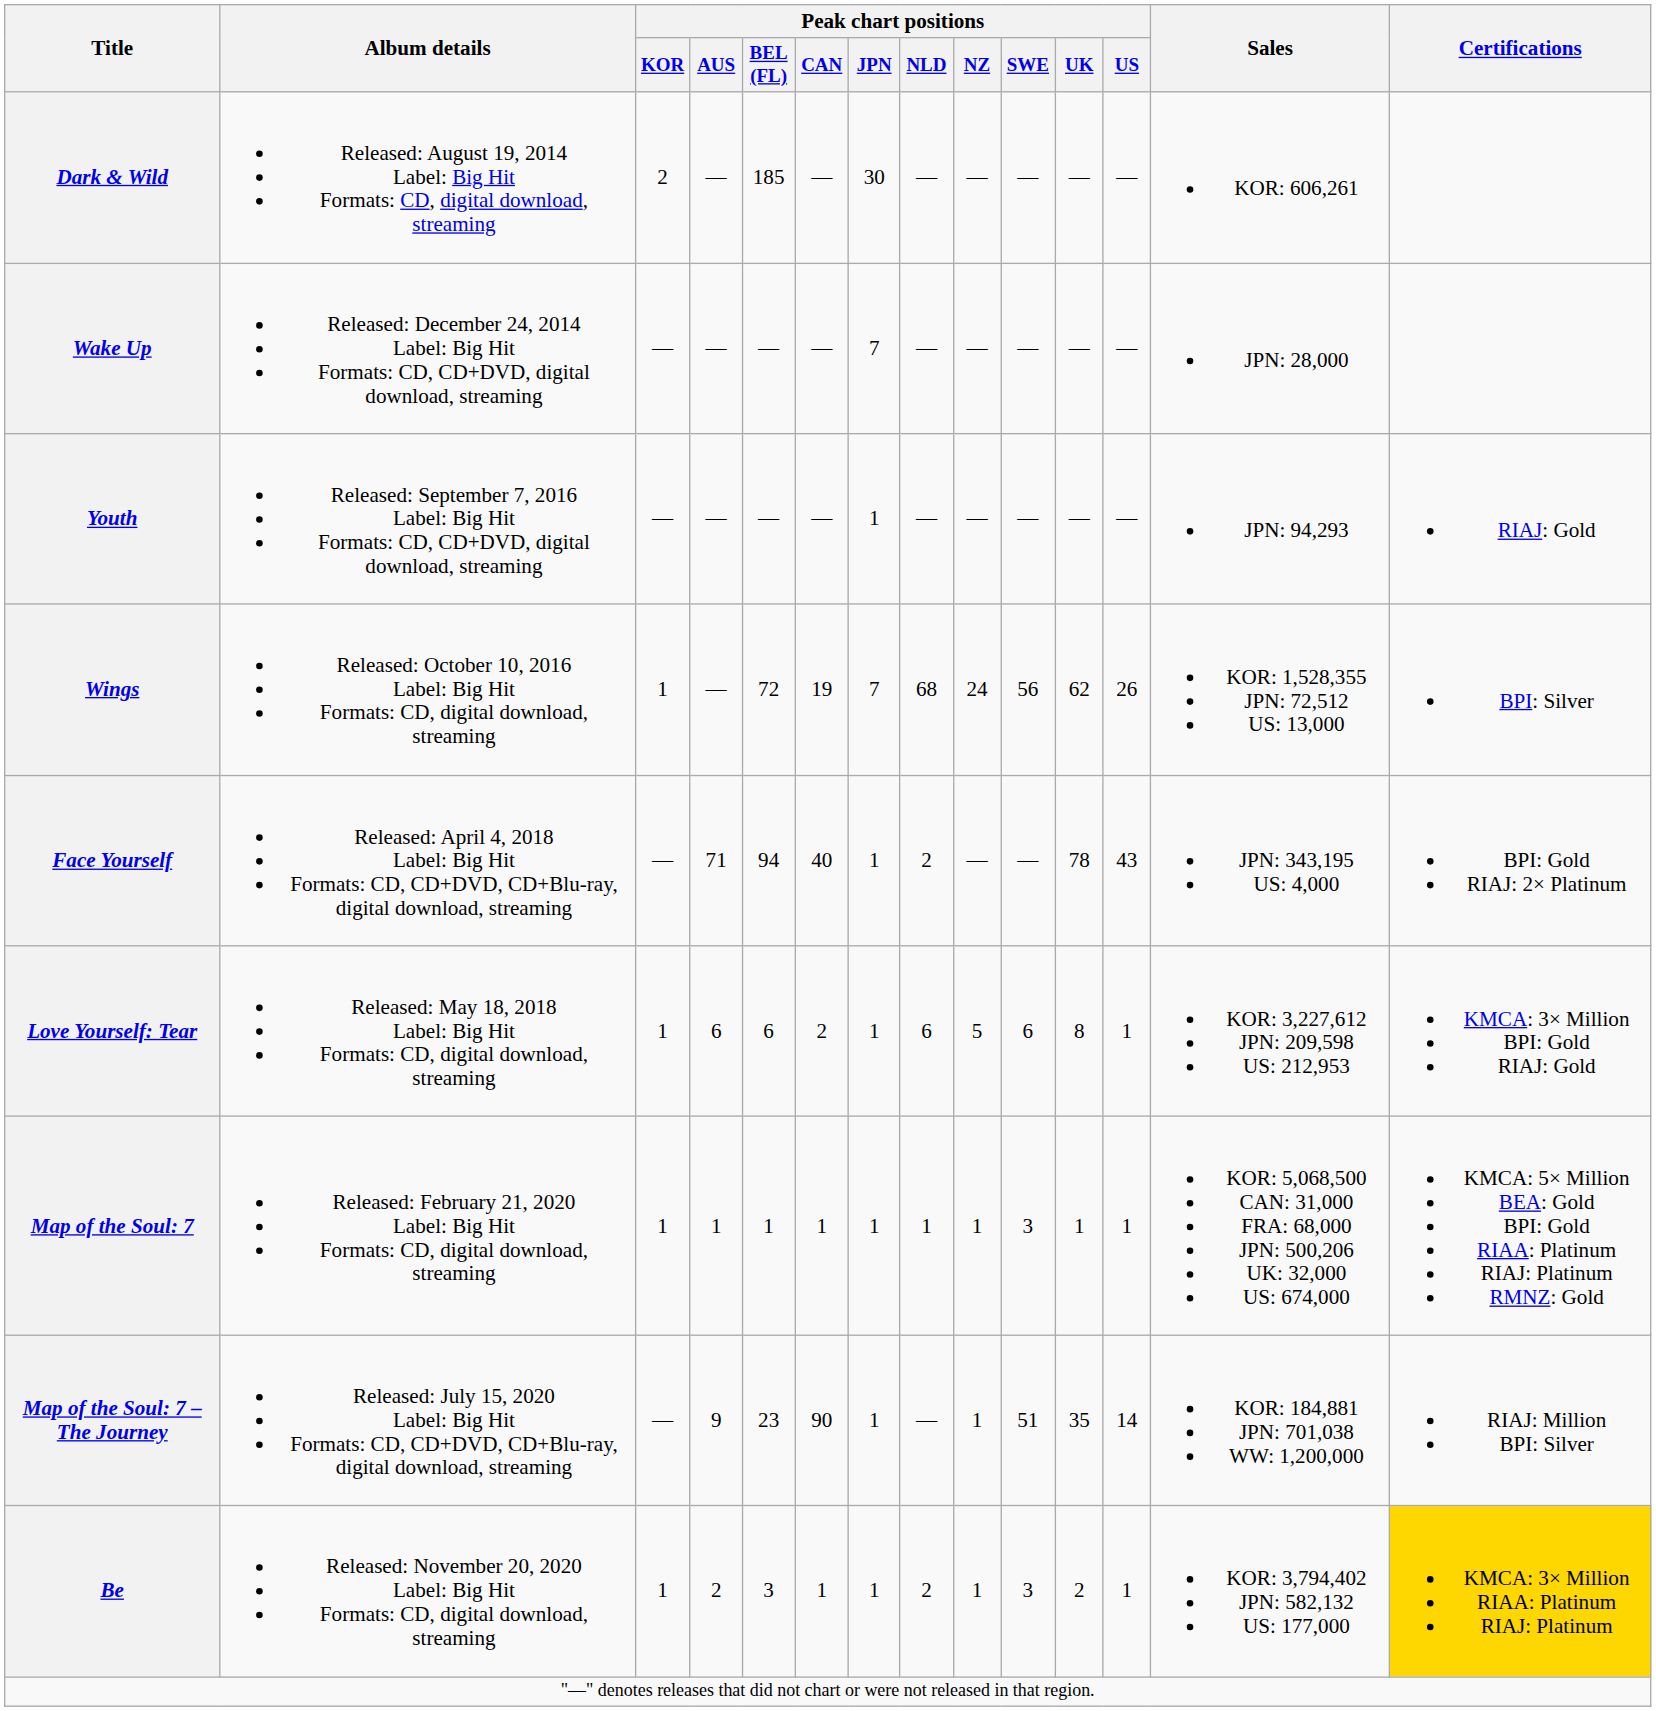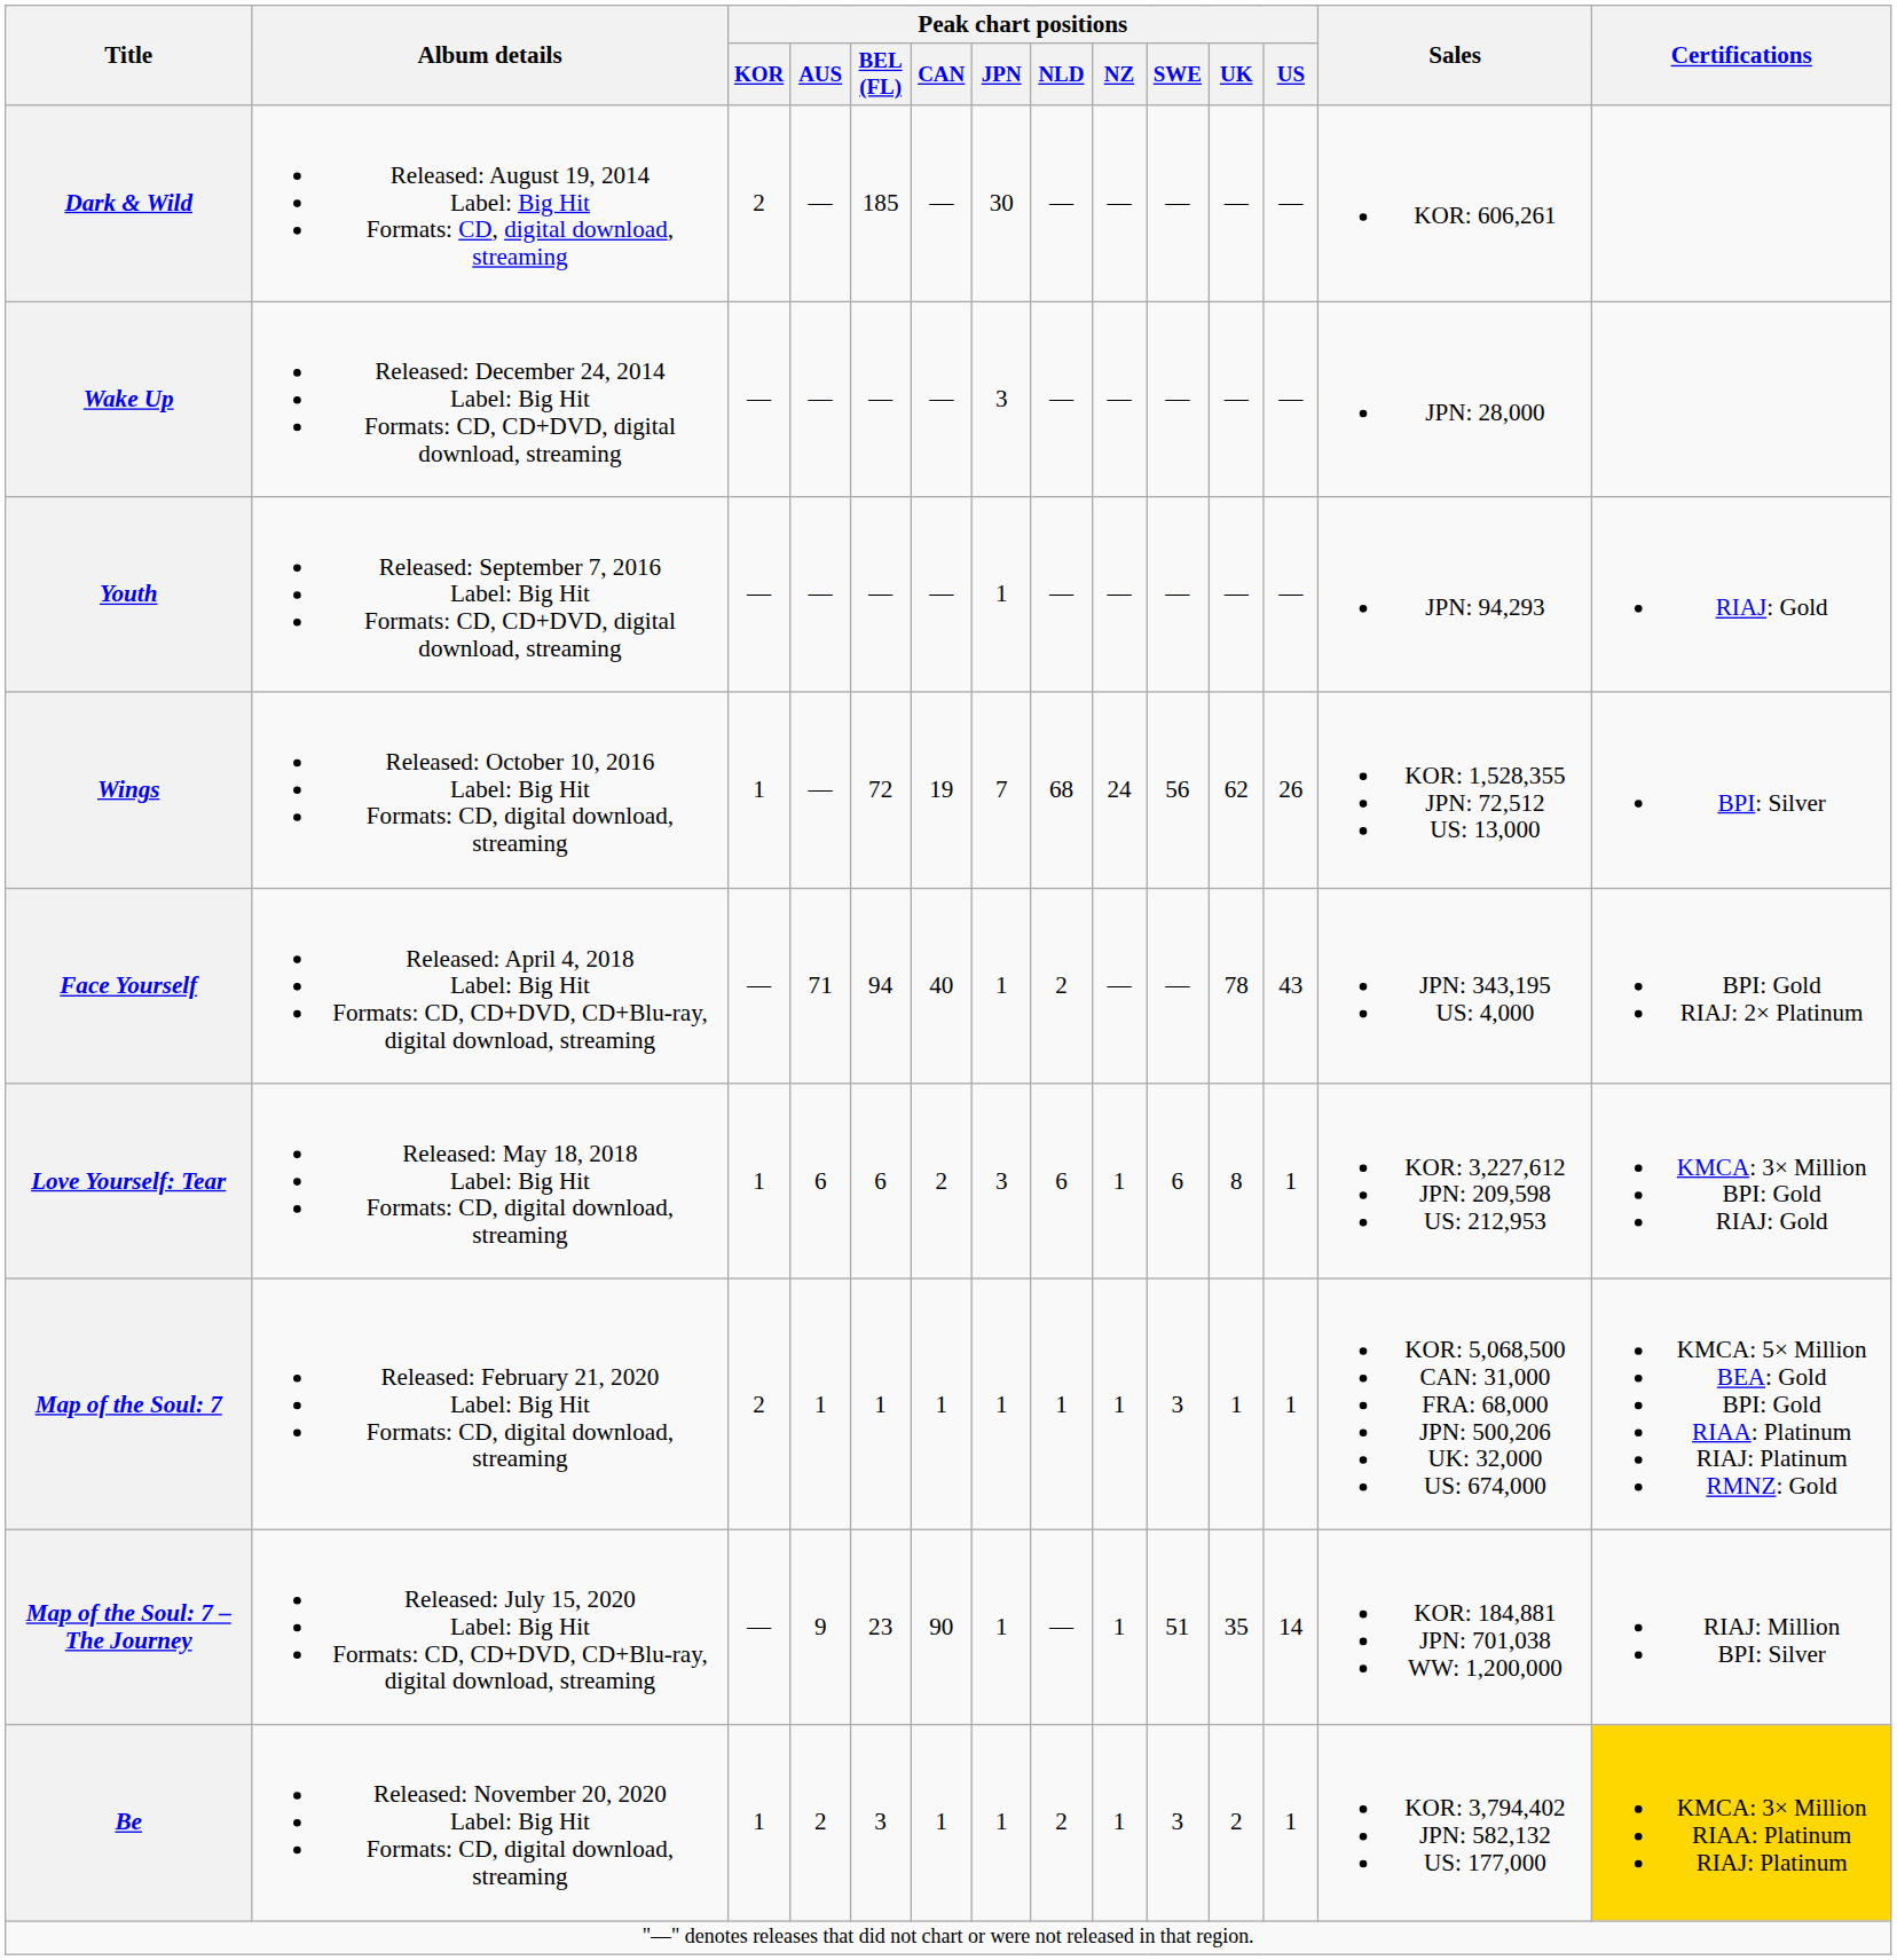Wake Up | Peak chart positions / JPN: 7 -> 3
Love Yourself: Tear | Peak chart positions / JPN: 1 -> 3
Love Yourself: Tear | Peak chart positions / NZ: 5 -> 1
Map of the Soul: 7 | Peak chart positions / KOR: 1 -> 2
